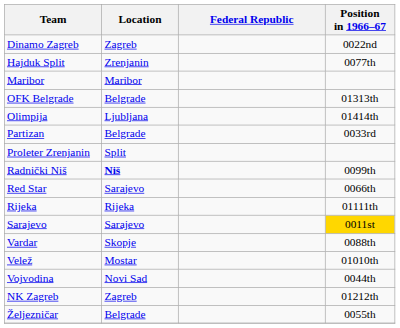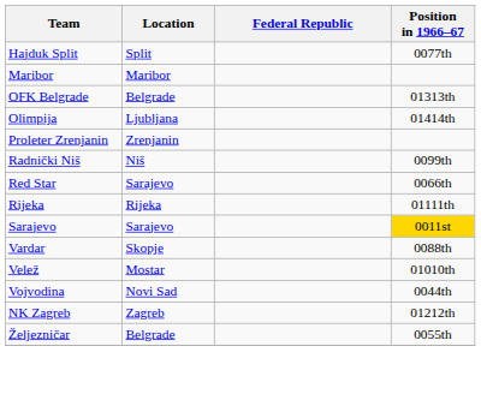- row: Dinamo Zagreb | Zagreb | 0022nd
Hajduk Split | Location: Zrenjanin -> Split
- row: Partizan | Belgrade | 0033rd
Proleter Zrenjanin | Location: Split -> Zrenjanin
Radnički Niš | Location: bold -> normal
